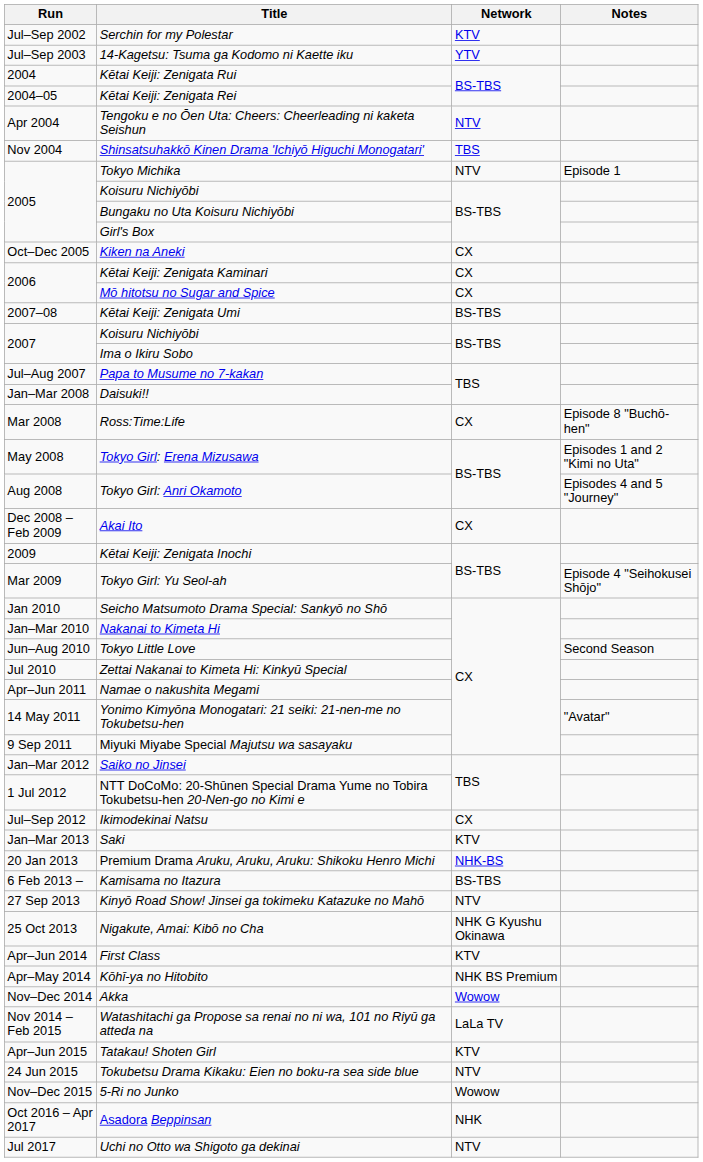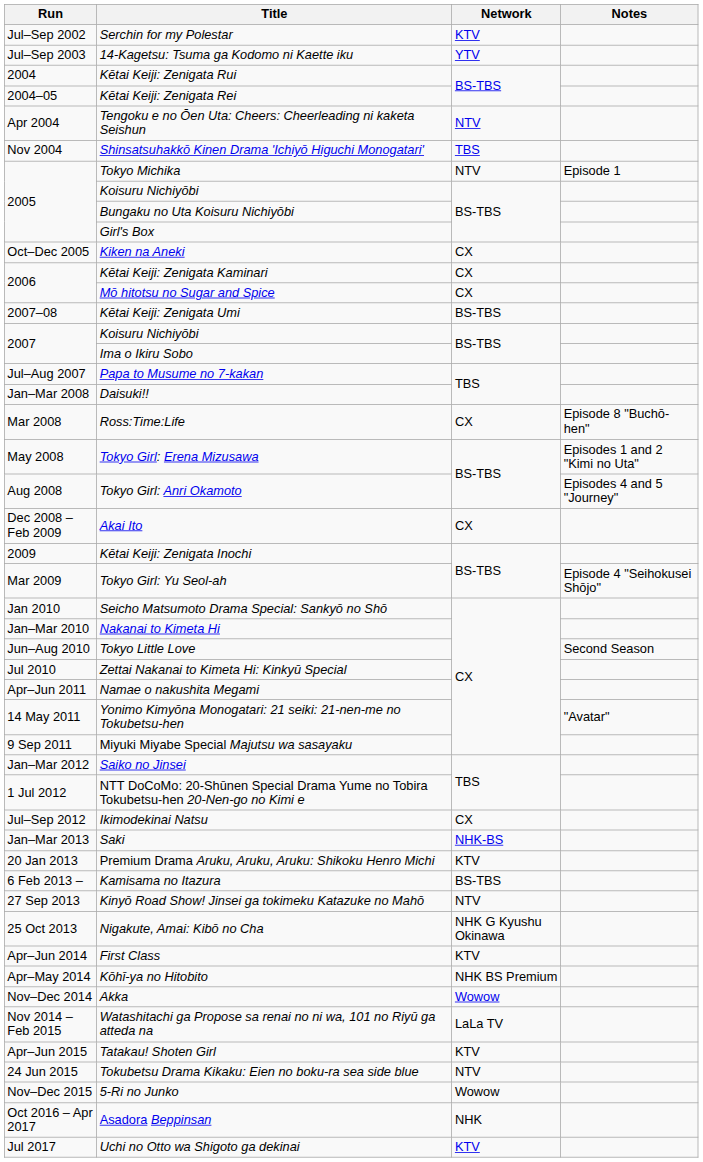Saki | Network: KTV -> NHK-BS
Premium Drama Aruku, Aruku, Aruku: Shikoku Henro Michi | Network: NHK-BS -> KTV
Uchi no Otto wa Shigoto ga dekinai | Network: NTV -> KTV
